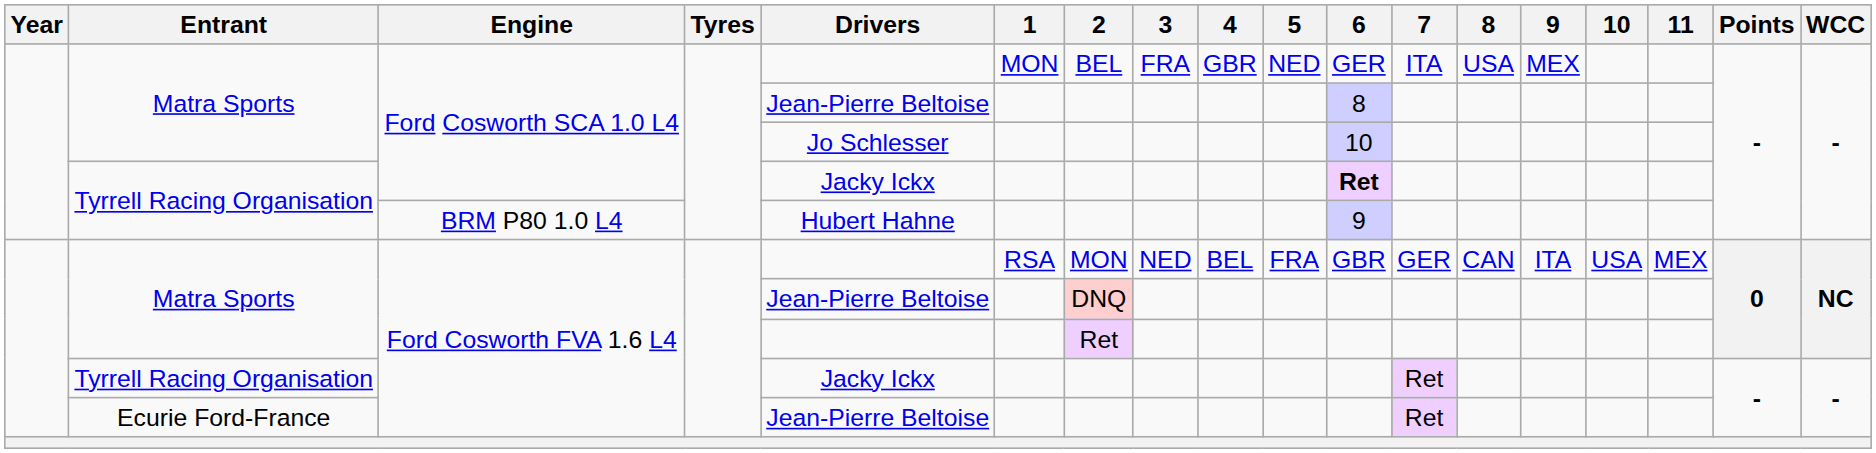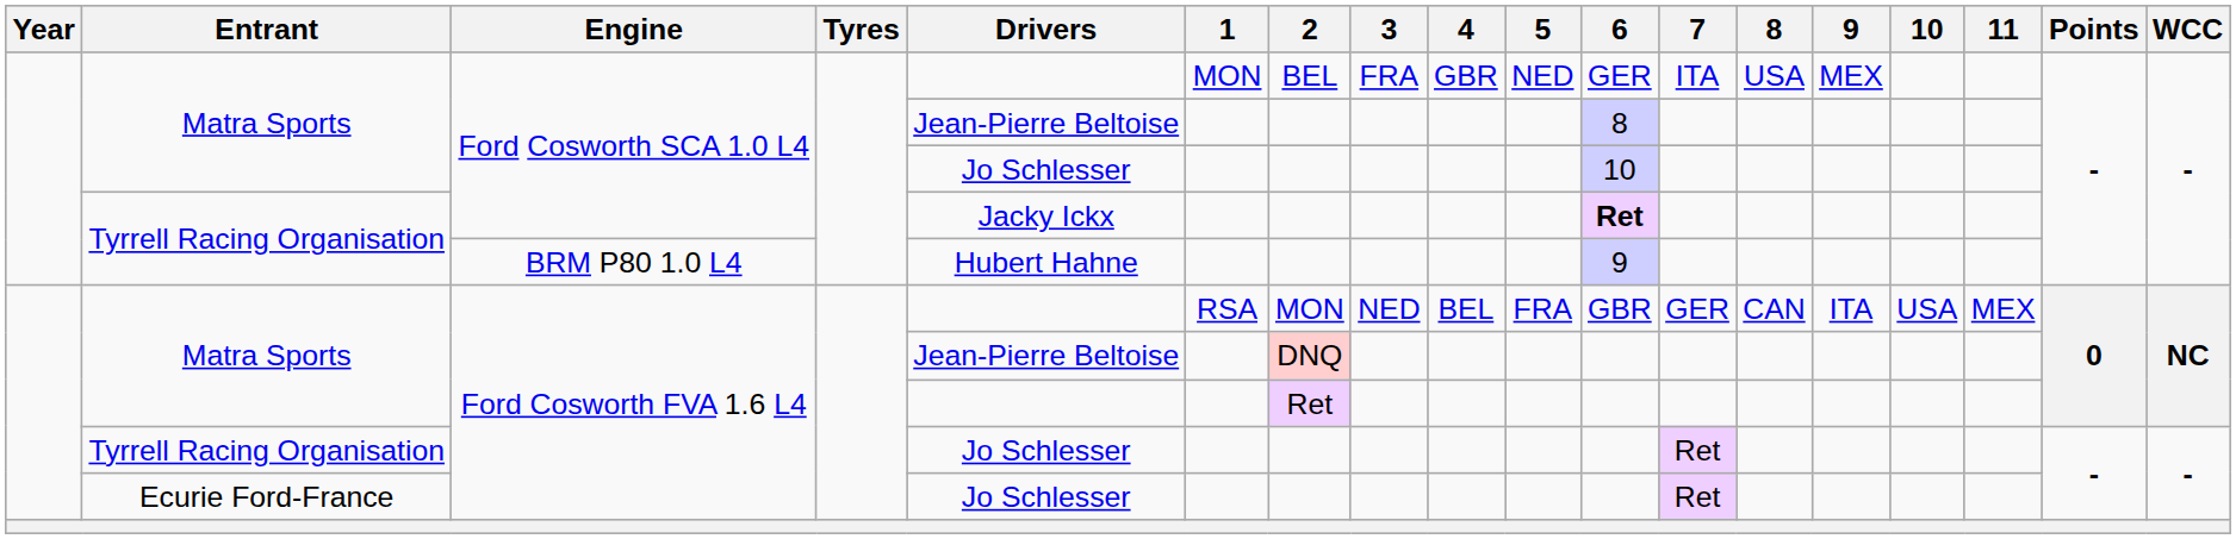Tyrrell Racing Organisation / Ford Cosworth FVA 1.6 L4 | Drivers: Jacky Ickx -> Jo Schlesser
Ecurie Ford-France | Drivers: Jean-Pierre Beltoise -> Jo Schlesser
